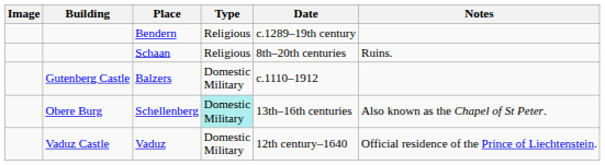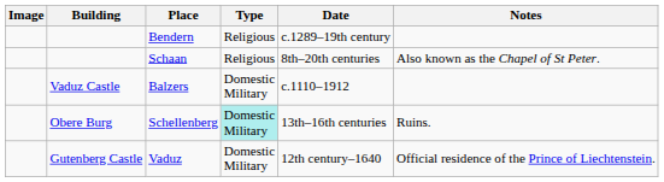Schaan | Notes: Ruins. -> Also known as the Chapel of St Peter.
Balzers | Building: Gutenberg Castle -> Vaduz Castle
Schellenberg | Notes: Also known as the Chapel of St Peter. -> Ruins.
Vaduz | Building: Vaduz Castle -> Gutenberg Castle
